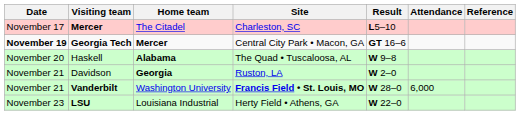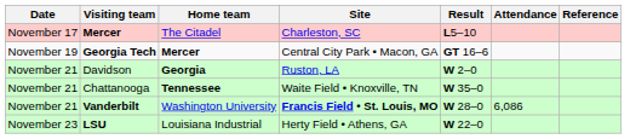Georgia Tech | Date: bold -> normal
- row: November 20 | Haskell | Alabama | The Quad • Tuscaloosa, AL | W 9–8
+ row: November 21 | Chattanooga | Tennessee | Waite Field • Knoxville, TN | W 35–0
Vanderbilt | Attendance: 6,000 -> 6,086
